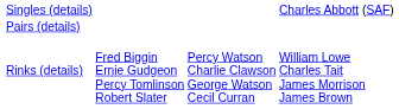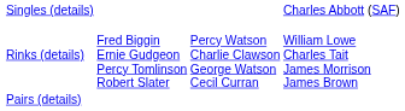rows swapped: Pairs (details) <-> Rinks (details)
